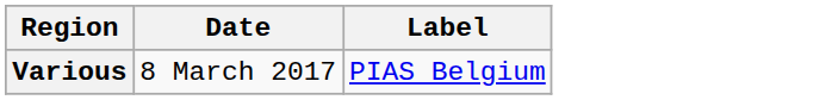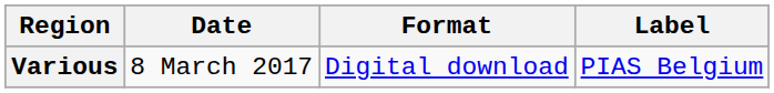+ column: Format | Digital download
